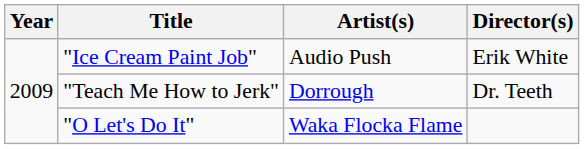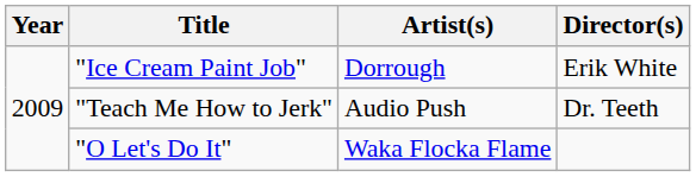"Ice Cream Paint Job" | Artist(s): Audio Push -> Dorrough
"Teach Me How to Jerk" | Artist(s): Dorrough -> Audio Push
